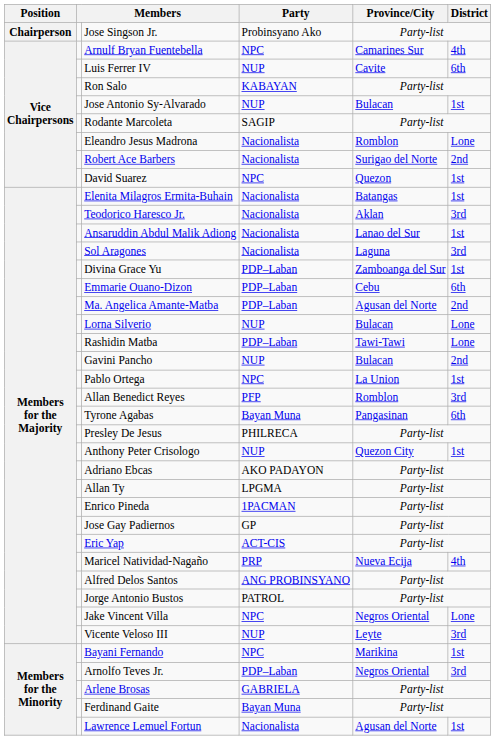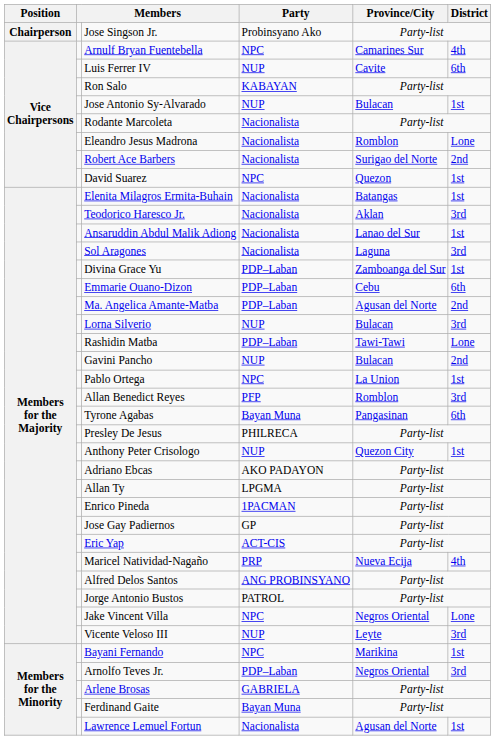Rodante Marcoleta | Party: SAGIP -> Nacionalista
Lorna Silverio | District: Lone -> 3rd
